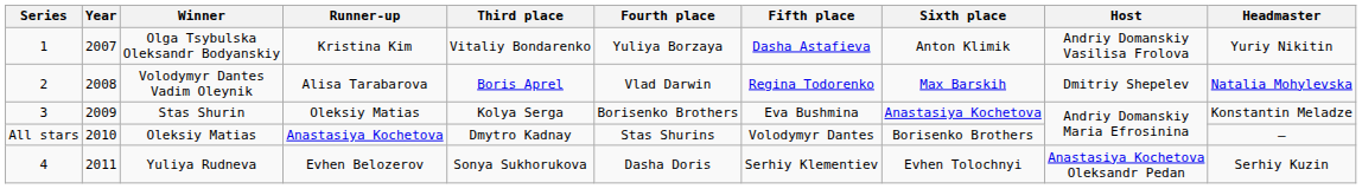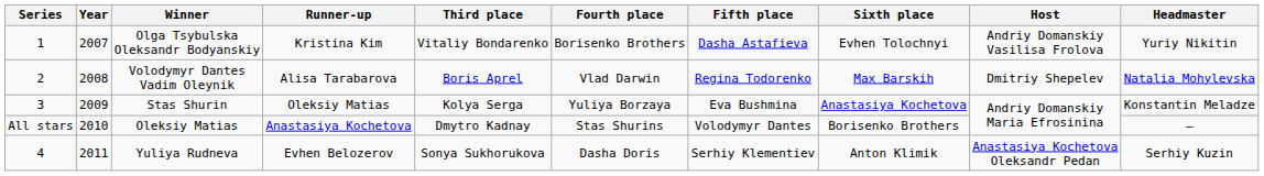Olga Tsybulska Oleksandr Bodyanskiy | Fourth place: Yuliya Borzaya -> Borisenko Brothers
Olga Tsybulska Oleksandr Bodyanskiy | Sixth place: Anton Klimik -> Evhen Tolochnyi
Stas Shurin | Fourth place: Borisenko Brothers -> Yuliya Borzaya
Yuliya Rudneva | Sixth place: Evhen Tolochnyi -> Anton Klimik
